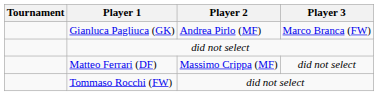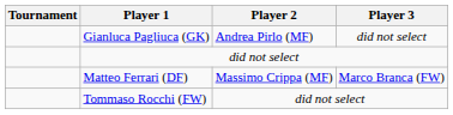Gianluca Pagliuca (GK) | Player 3: Marco Branca (FW) -> did not select
Matteo Ferrari (DF) | Player 3: did not select -> Marco Branca (FW)
